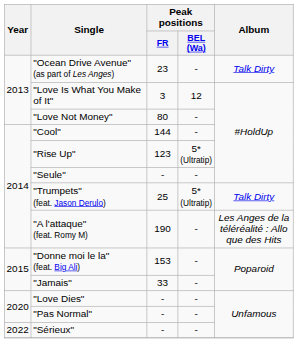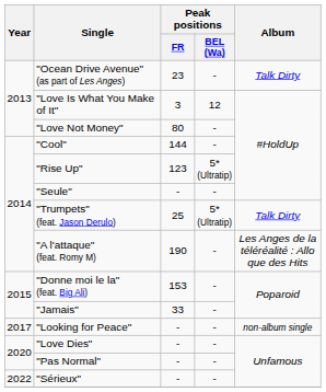+ row: 2017 | "Looking for Peace" | - | - | non-album single
